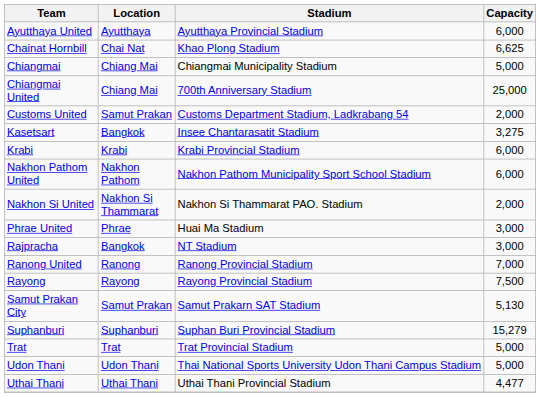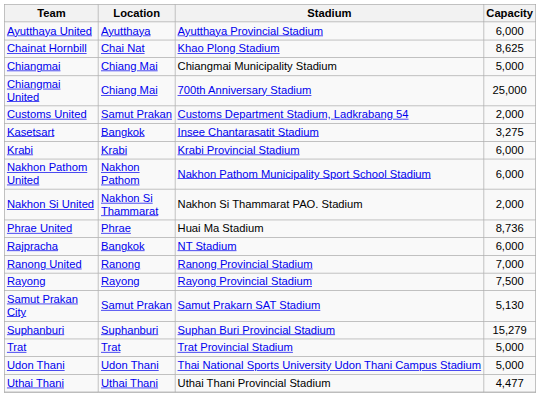Chainat Hornbill | Capacity: 6,625 -> 8,625
Phrae United | Capacity: 3,000 -> 8,736
Rajpracha | Capacity: 3,000 -> 6,000
